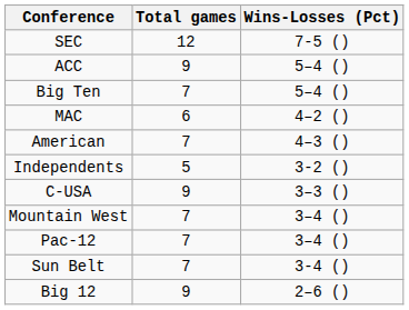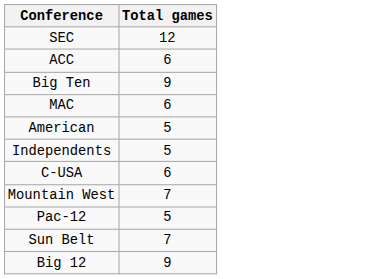- column: Wins-Losses (Pct) | 7-5 () | 5–4 () | 5–4 () | 4–2 () | 4–3 () | 3-2 () | 3–3 () | 3–4 () | 3–4 () | 3-4 () | 2–6 ()
ACC | Total games: 9 -> 6
Big Ten | Total games: 7 -> 9
American | Total games: 7 -> 5
C-USA | Total games: 9 -> 6
Pac-12 | Total games: 7 -> 5
